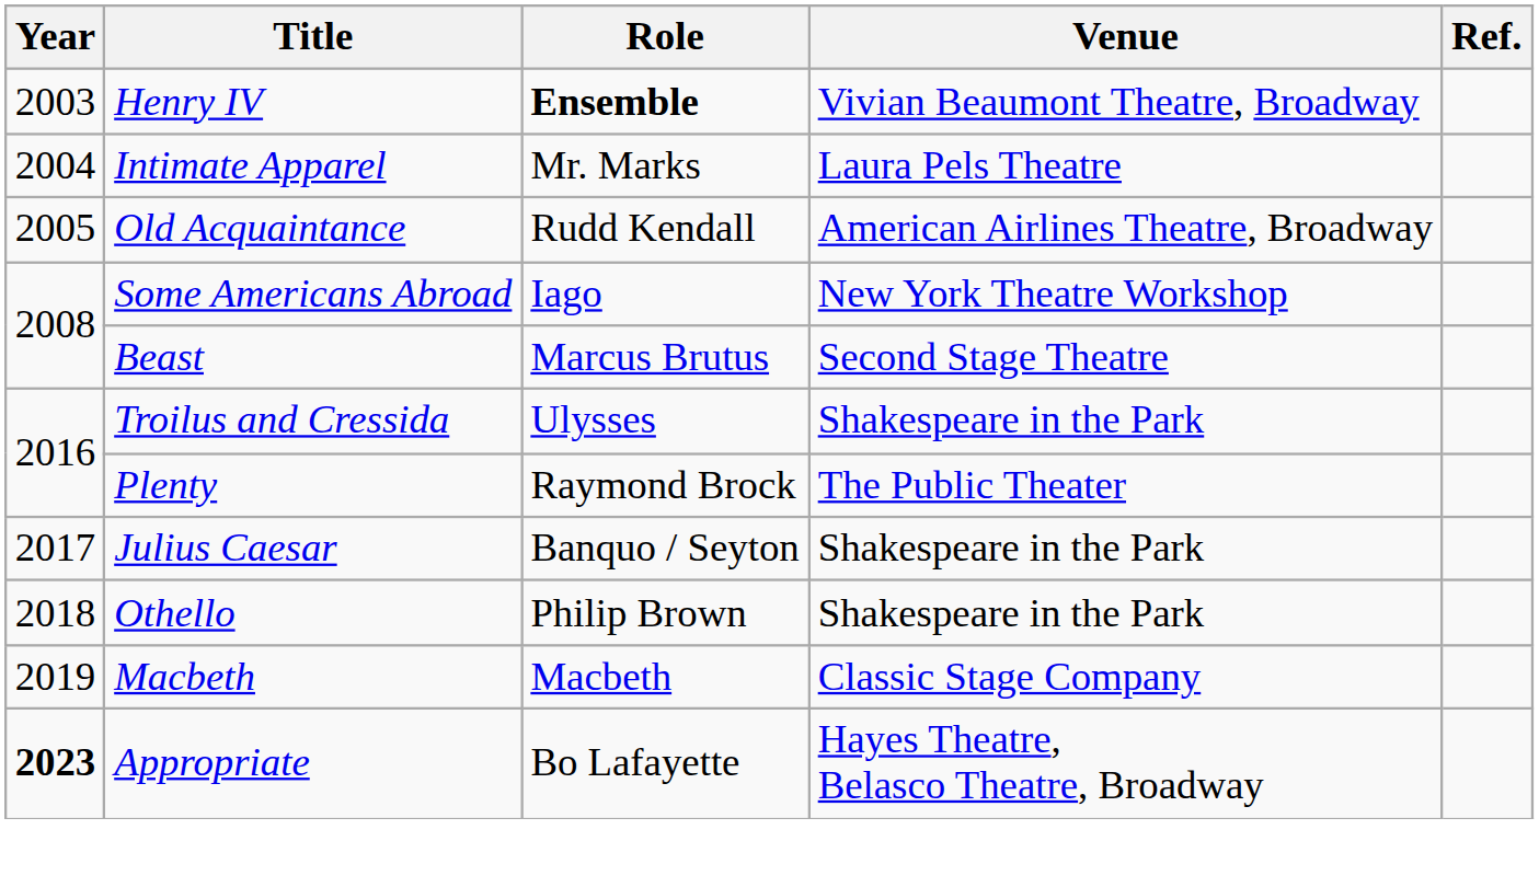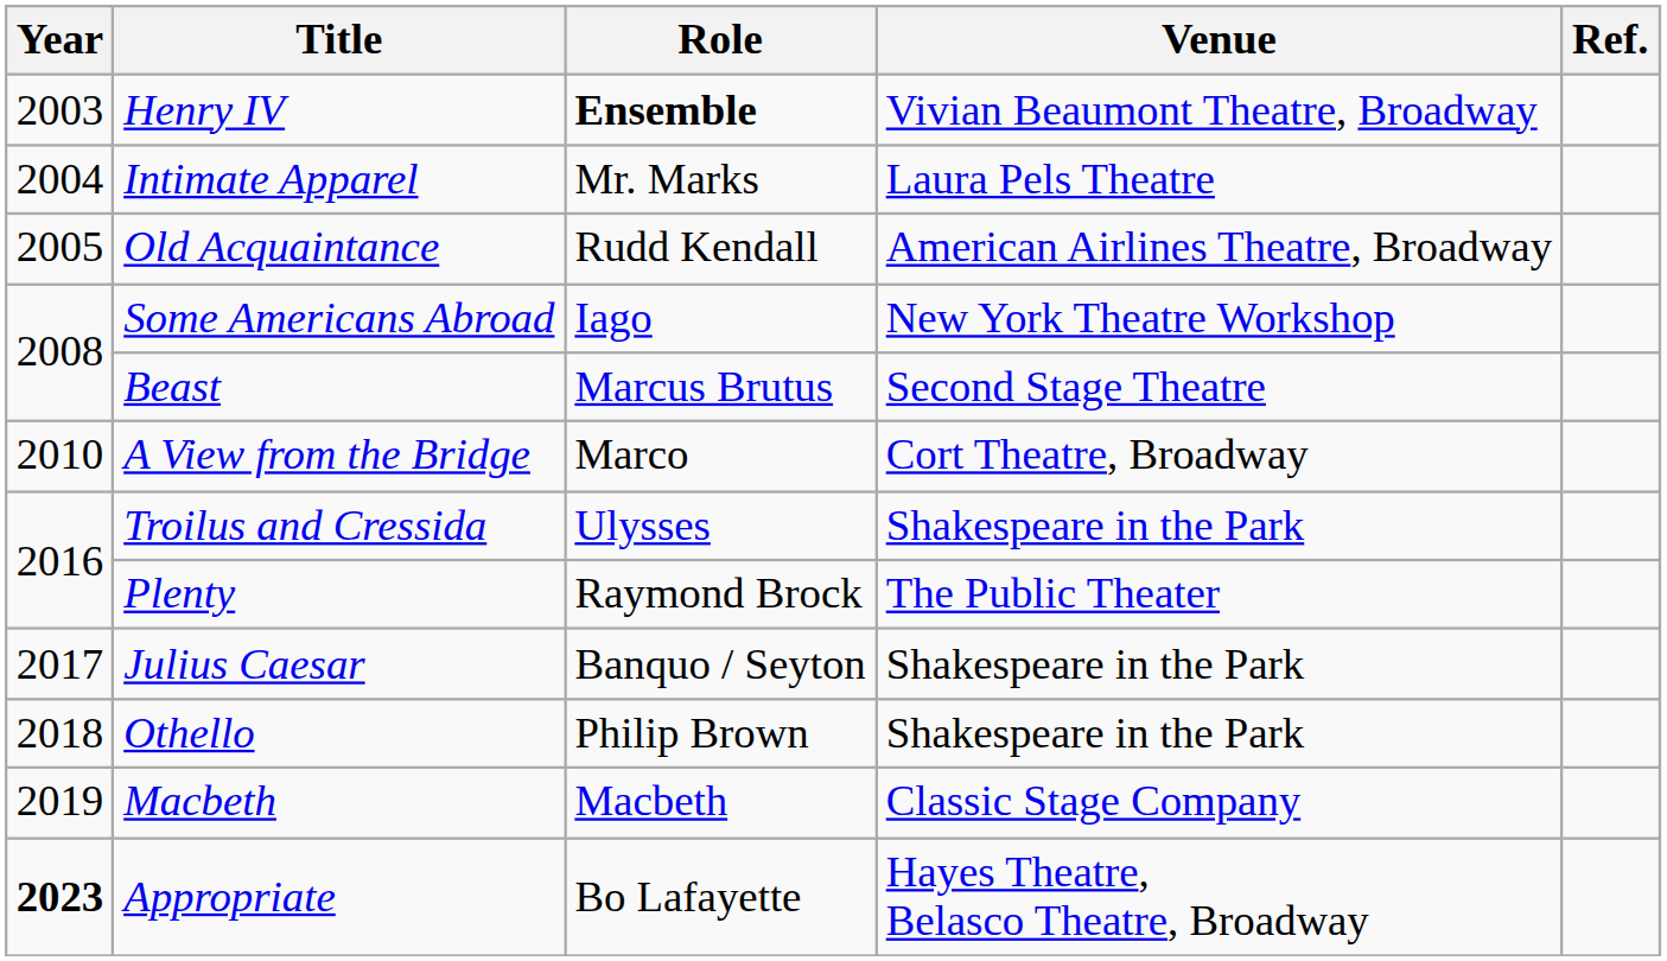+ row: 2010 | A View from the Bridge | Marco | Cort Theatre, Broadway
